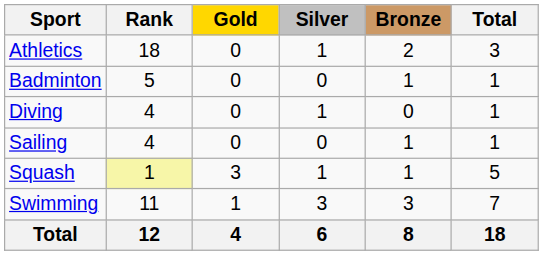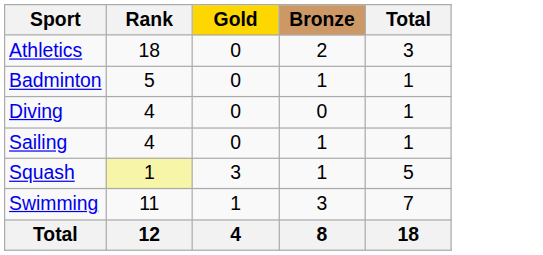- column: Silver | 1 | 0 | 1 | 0 | 1 | 3 | 6
